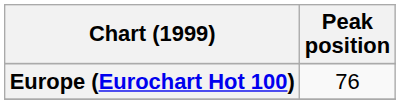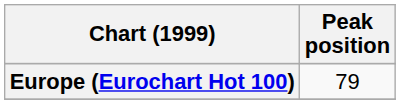Europe (Eurochart Hot 100) | Peak position: 76 -> 79
